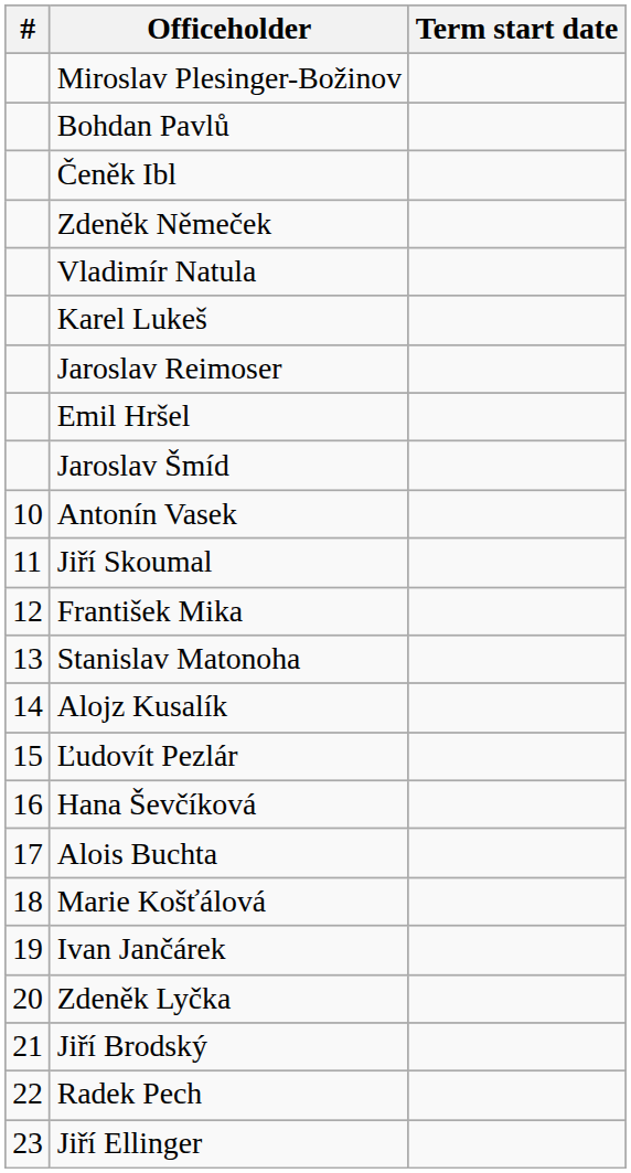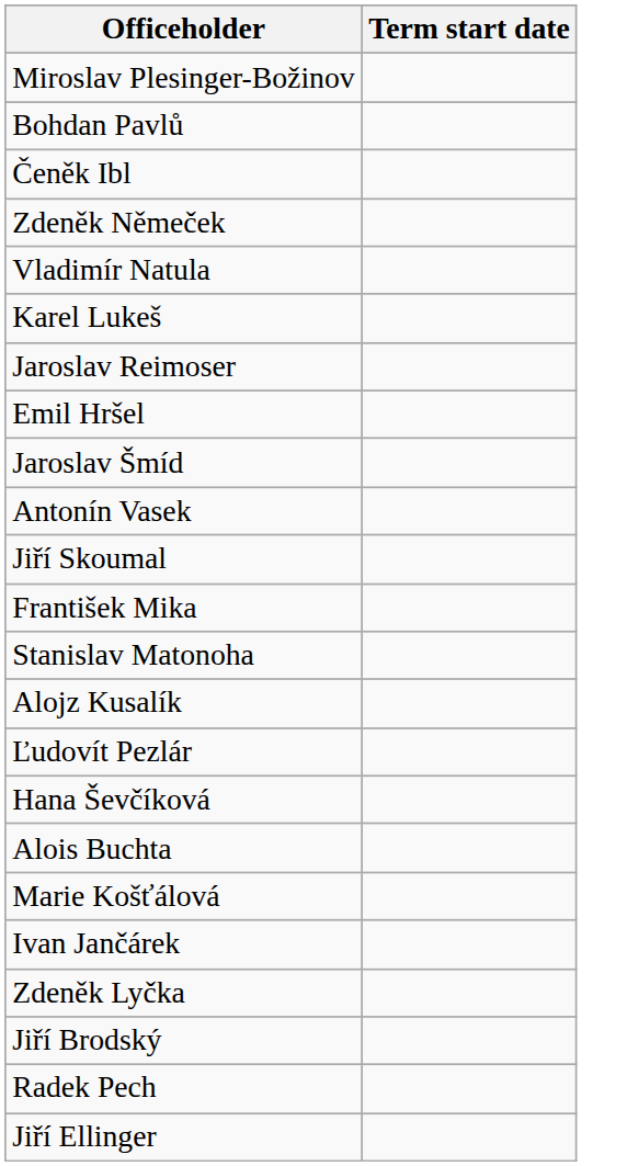- column: # | 10 | 11 | 12 | 13 | 14 | 15 | 16 | 17 | 18 | 19 | 20 | 21 | 22 | 23
